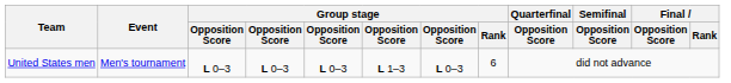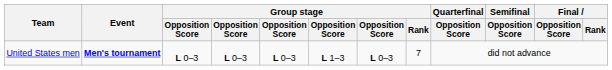United States men | Event: normal -> bold
United States men | Group stage / Rank: 6 -> 7
